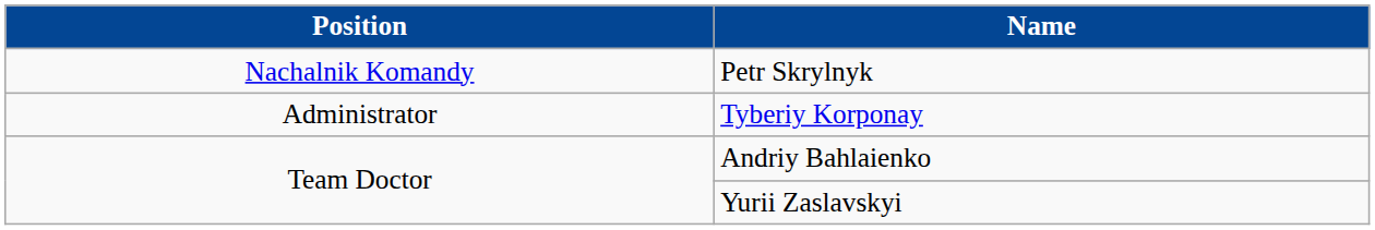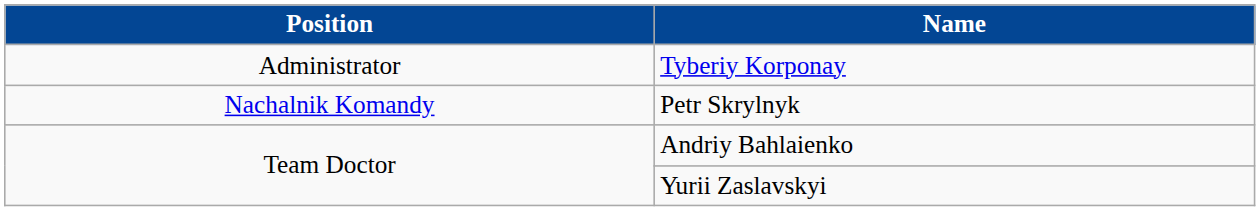rows swapped: Tyberiy Korponay <-> Petr Skrylnyk
